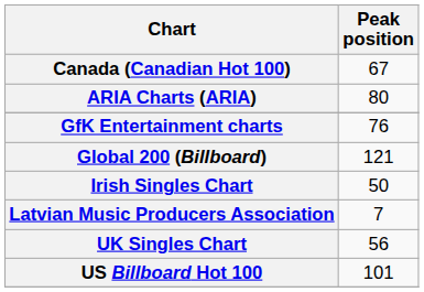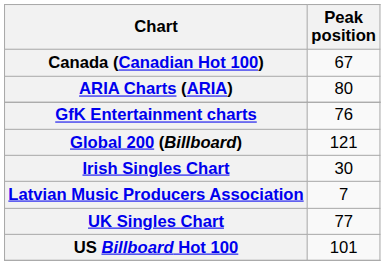Irish Singles Chart | Peak position: 50 -> 30
UK Singles Chart | Peak position: 56 -> 77
